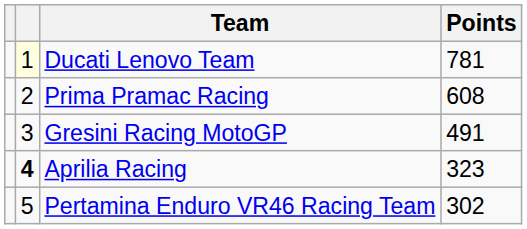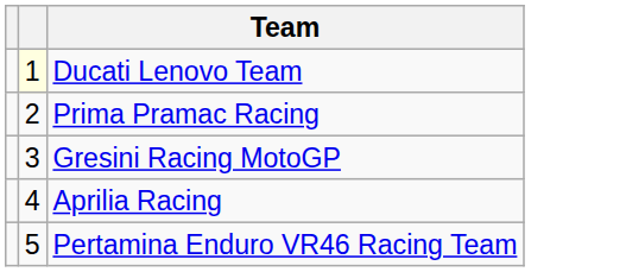- column: Points | 781 | 608 | 491 | 323 | 302
Aprilia Racing | column 2: bold -> normal
